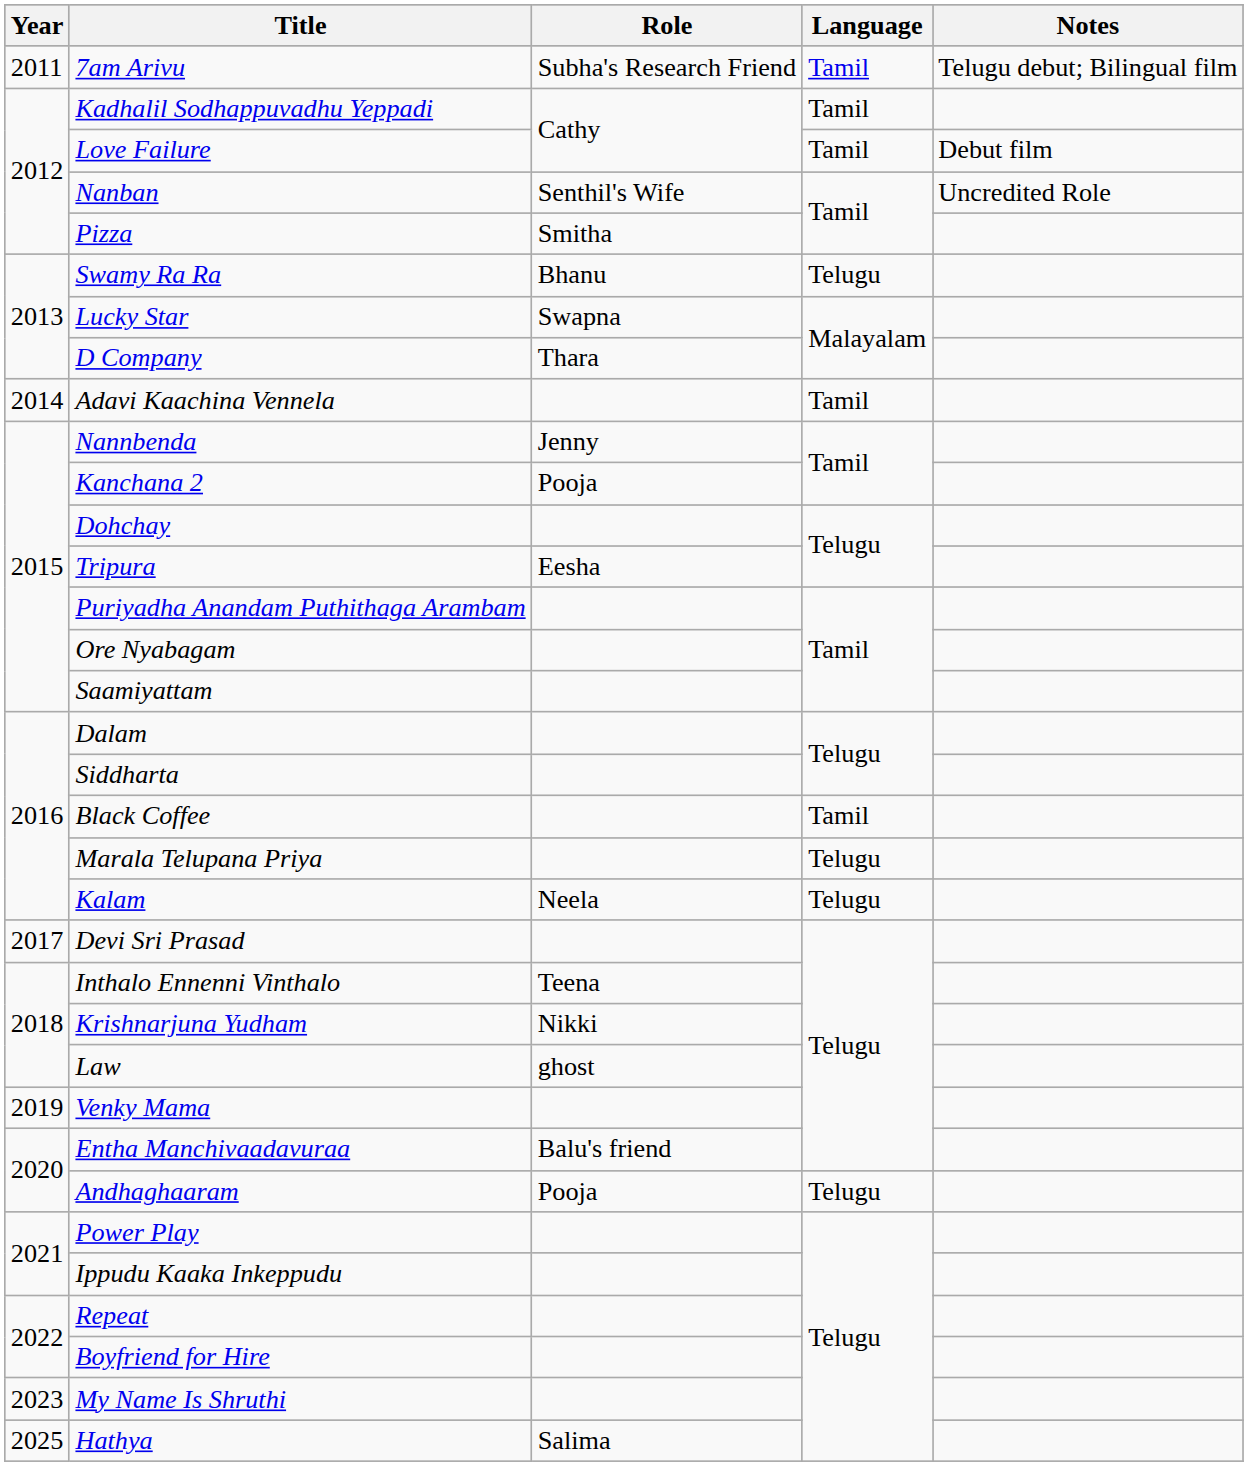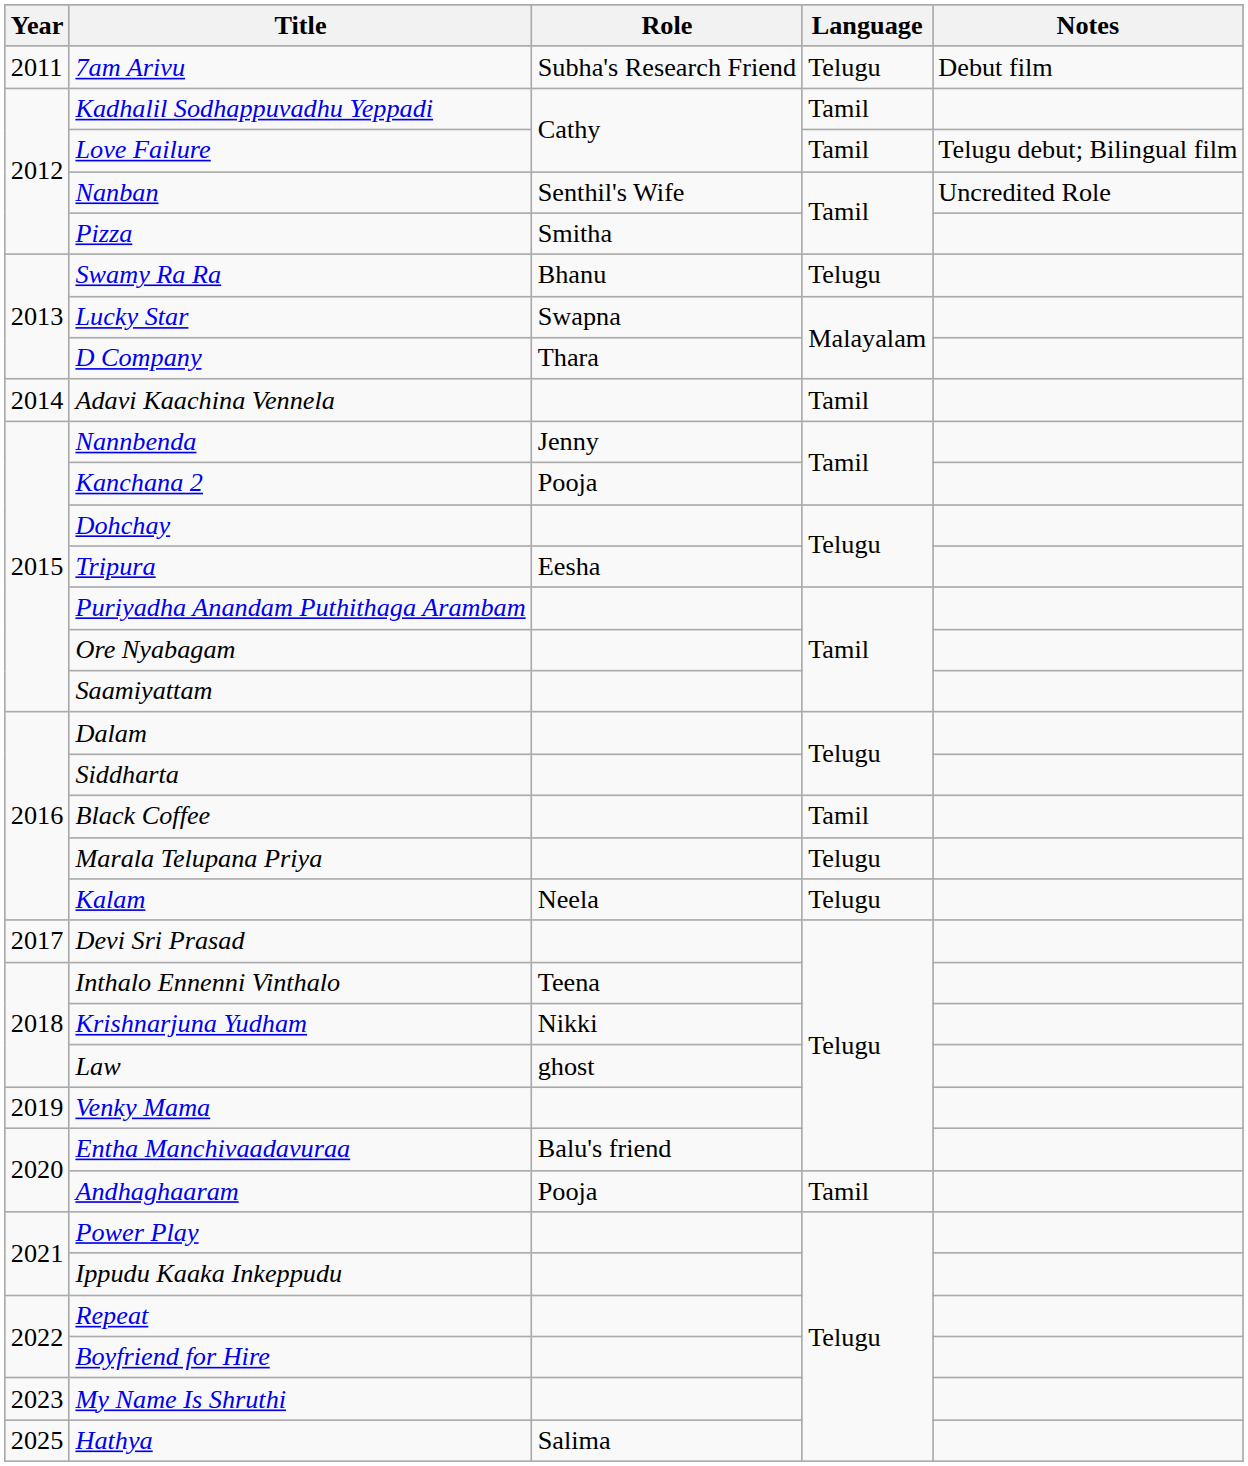7am Arivu | Language: Tamil -> Telugu
7am Arivu | Notes: Telugu debut; Bilingual film -> Debut film
Love Failure | Notes: Debut film -> Telugu debut; Bilingual film
Andhaghaaram | Language: Telugu -> Tamil
